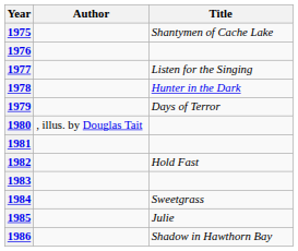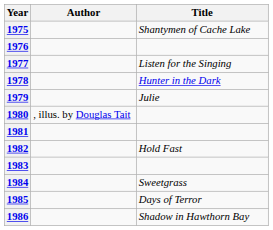1979 | Title: Days of Terror -> Julie
1985 | Title: Julie -> Days of Terror
